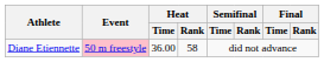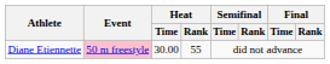Diane Etiennette | Heat / Time: 36.00 -> 30.00
Diane Etiennette | Heat / Rank: 58 -> 55
